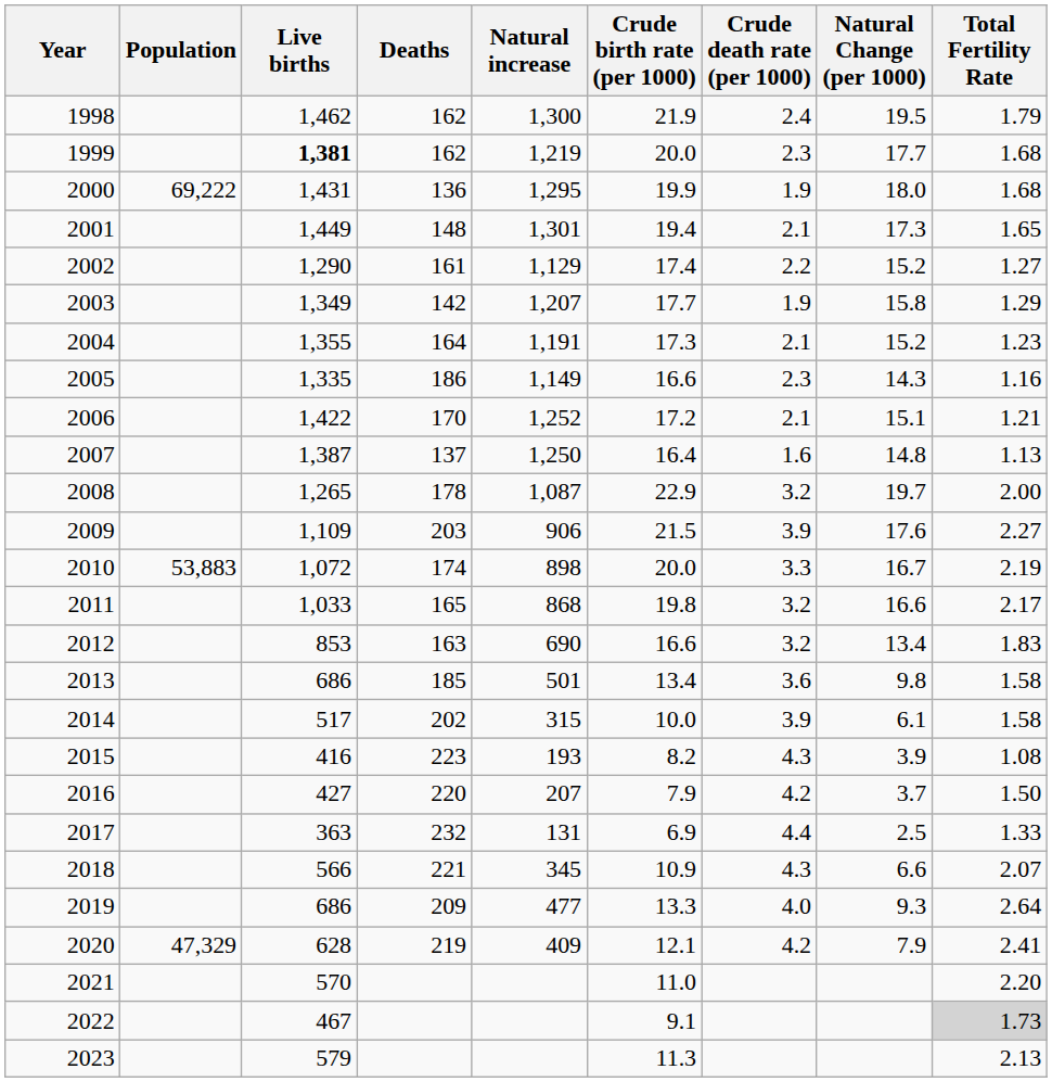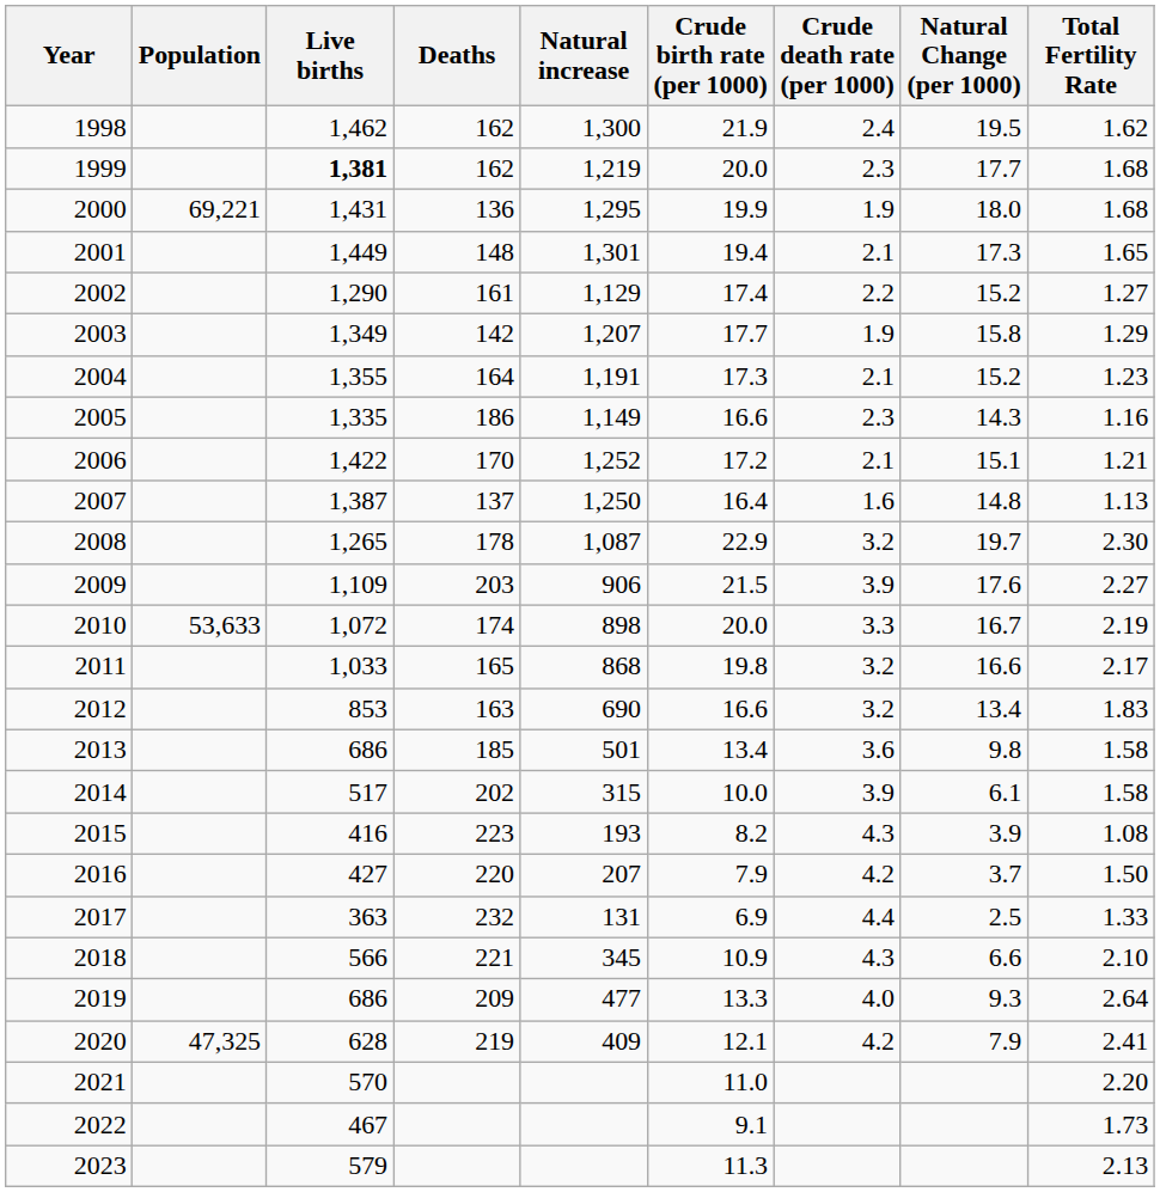1998 | Total Fertility Rate: 1.79 -> 1.62
2000 | Population: 69,222 -> 69,221
2008 | Total Fertility Rate: 2.00 -> 2.30
2010 | Population: 53,883 -> 53,633
2018 | Total Fertility Rate: 2.07 -> 2.10
2020 | Population: 47,329 -> 47,325
2022 | Total Fertility Rate: lightgrey background -> no background
